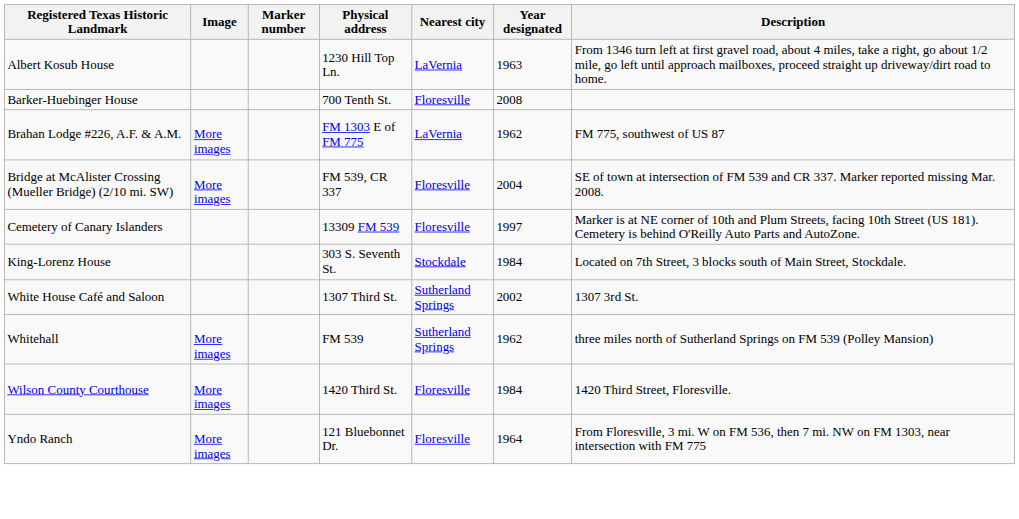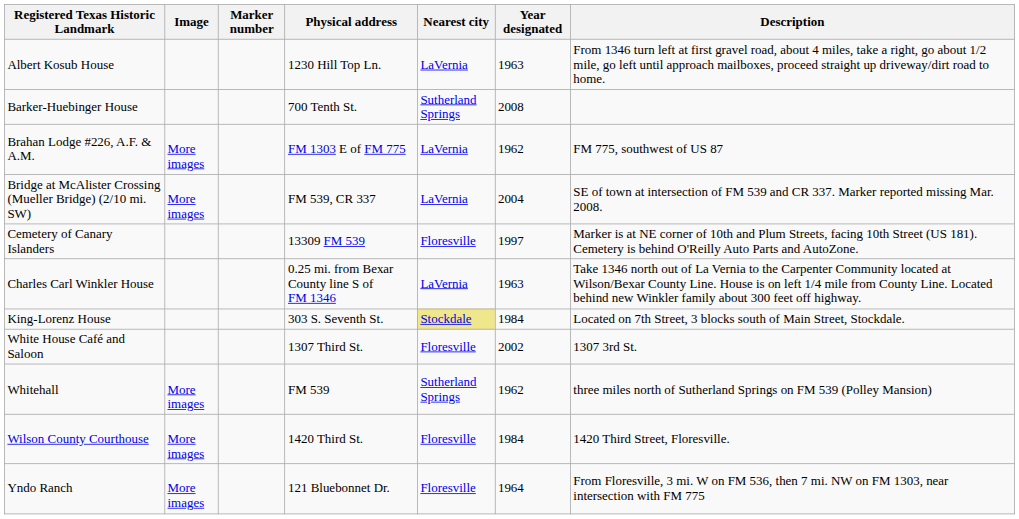Barker-Huebinger House | Nearest city: Floresville -> Sutherland Springs
Bridge at McAlister Crossing (Mueller Bridge) (2/10 mi. SW) | Nearest city: Floresville -> LaVernia
+ row: Charles Carl Winkler House | 0.25 mi. from Bexar County line S of FM 1346 | LaVernia | 1963 | Take 1346 north out of La Vernia to the Carpenter Community located at Wilson/Bexar County Line. House is on left 1/4 mile from County Line. Located behind new Winkler family about 300 feet off highway.
King-Lorenz House | Nearest city: no background -> khaki background
White House Café and Saloon | Nearest city: Sutherland Springs -> Floresville
